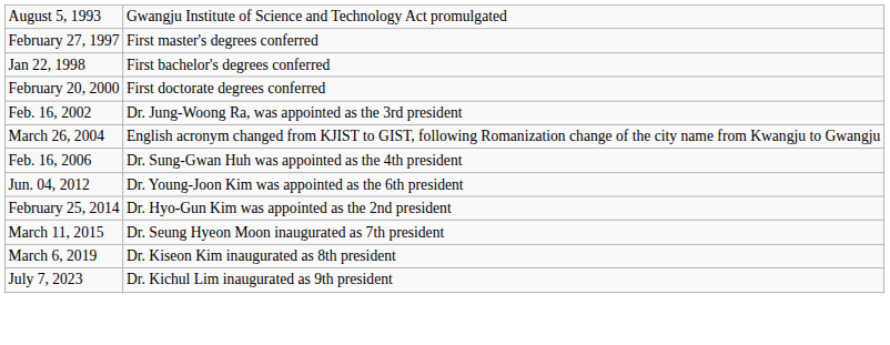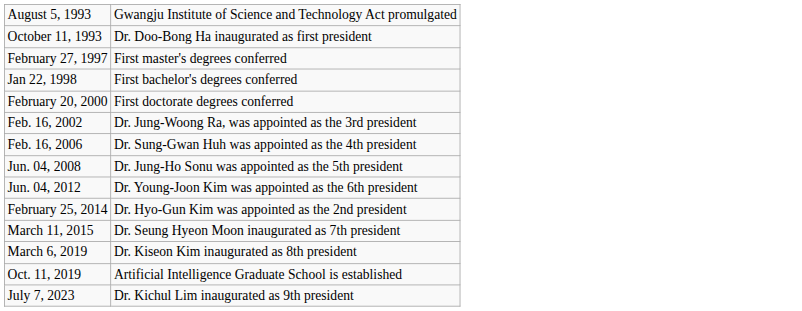+ row: October 11, 1993 | Dr. Doo-Bong Ha inaugurated as first president
- row: March 26, 2004 | English acronym changed from KJIST to GIST, following Romanization change of the city name from Kwangju to Gwangju
+ row: Jun. 04, 2008 | Dr. Jung-Ho Sonu was appointed as the 5th president
+ row: Oct. 11, 2019 | Artificial Intelligence Graduate School is established
